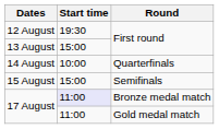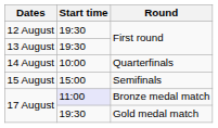13 August | Start time: 15:00 -> 19:30
17 August / Gold medal match | Start time: 11:00 -> 19:30
